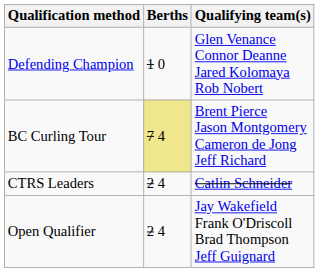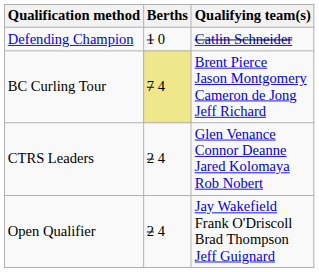Defending Champion | Qualifying team(s): Glen Venance Connor Deanne Jared Kolomaya Rob Nobert -> Catlin Schneider
CTRS Leaders | Qualifying team(s): Catlin Schneider -> Glen Venance Connor Deanne Jared Kolomaya Rob Nobert
